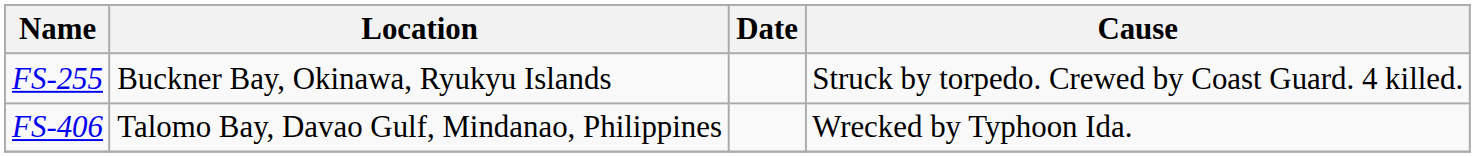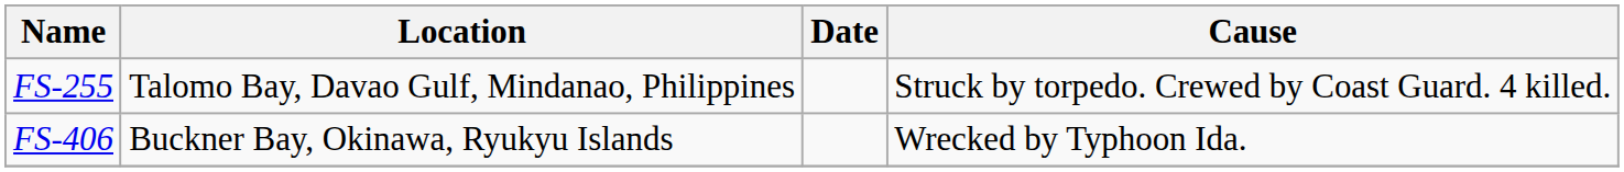FS-255 | Location: Buckner Bay, Okinawa, Ryukyu Islands -> Talomo Bay, Davao Gulf, Mindanao, Philippines
FS-406 | Location: Talomo Bay, Davao Gulf, Mindanao, Philippines -> Buckner Bay, Okinawa, Ryukyu Islands
